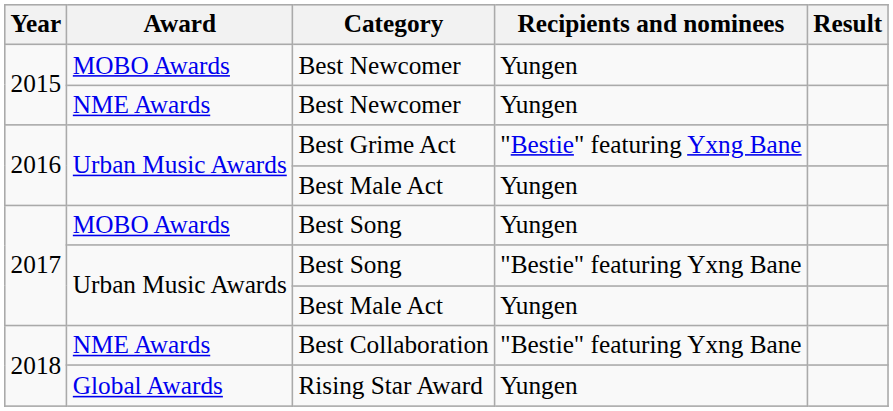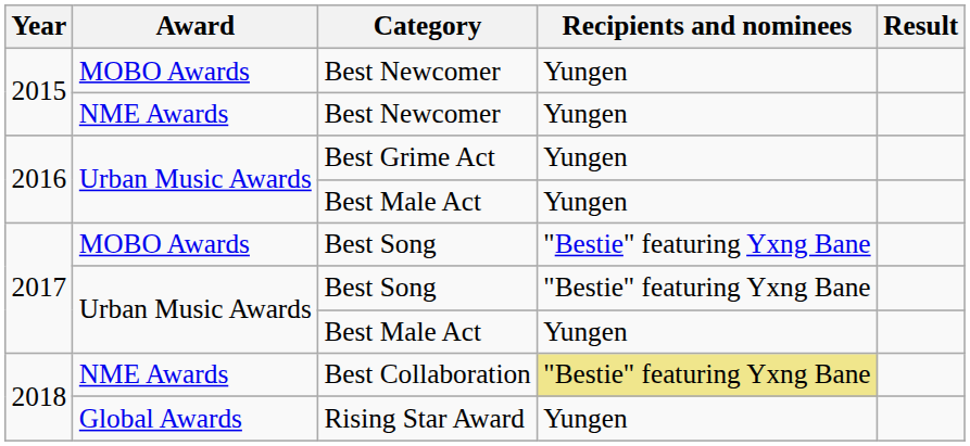Best Grime Act | Recipients and nominees: "Bestie" featuring Yxng Bane -> Yungen
MOBO Awards / Best Song | Recipients and nominees: Yungen -> "Bestie" featuring Yxng Bane
Best Collaboration | Recipients and nominees: no background -> khaki background
